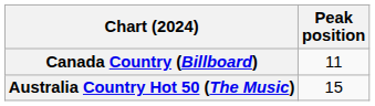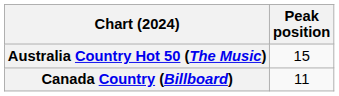rows swapped: Australia Country Hot 50 (The Music) <-> Canada Country (Billboard)
